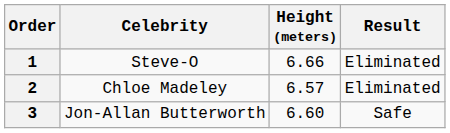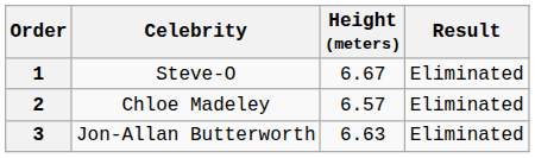1 | Height (meters): 6.66 -> 6.67
3 | Height (meters): 6.60 -> 6.63
3 | Result: Safe -> Eliminated
